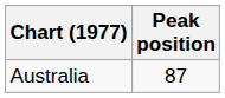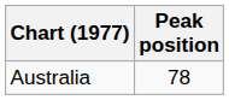Australia | Peak position: 87 -> 78
